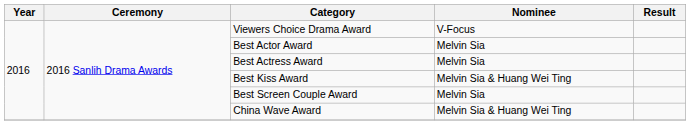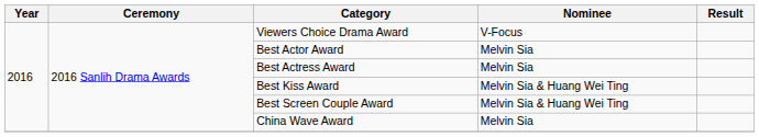Best Screen Couple Award | Nominee: Melvin Sia -> Melvin Sia & Huang Wei Ting
China Wave Award | Nominee: Melvin Sia & Huang Wei Ting -> Melvin Sia
